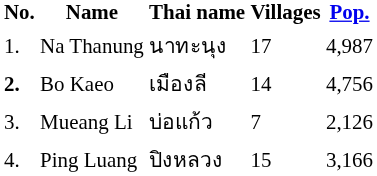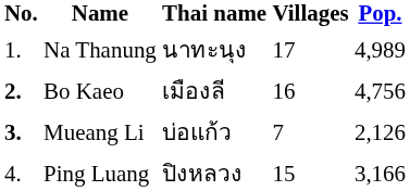Na Thanung | Pop.: 4,987 -> 4,989
Bo Kaeo | Villages: 14 -> 16
Mueang Li | No.: normal -> bold
